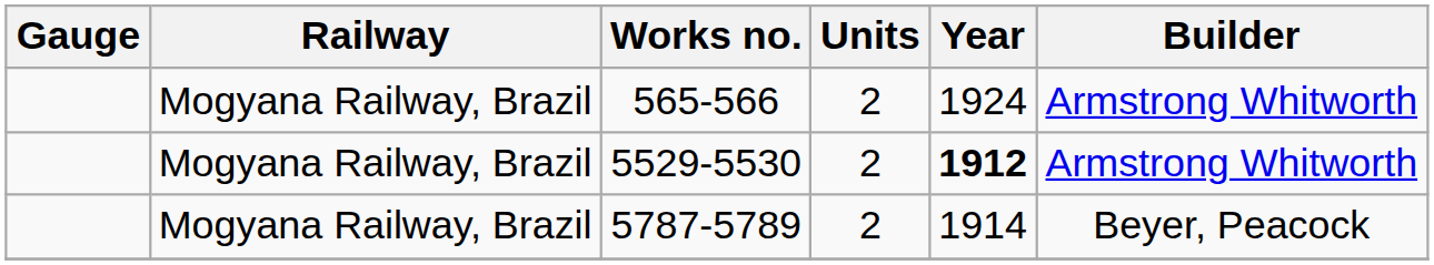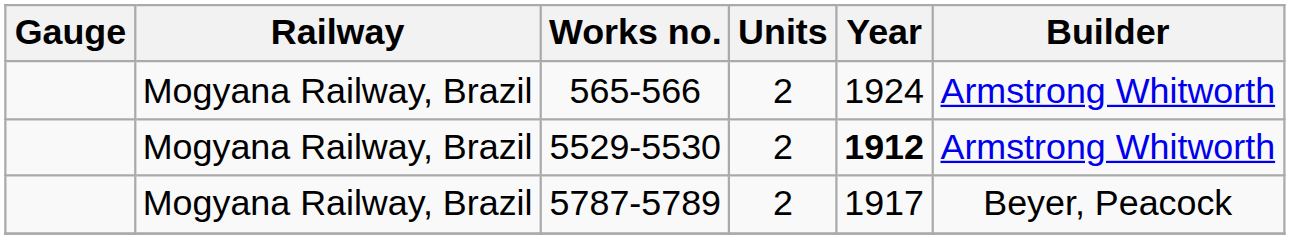5787-5789 | Year: 1914 -> 1917
